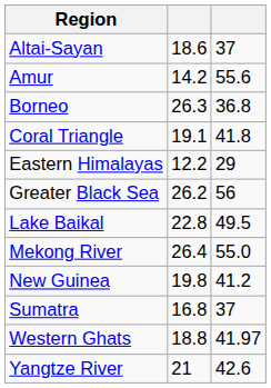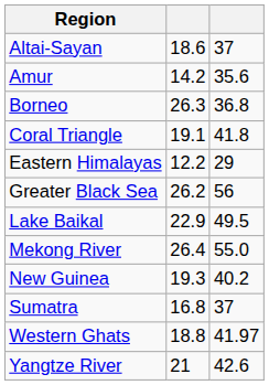Amur | column 3: 55.6 -> 35.6
Lake Baikal | column 2: 22.8 -> 22.9
New Guinea | column 2: 19.8 -> 19.3
New Guinea | column 3: 41.2 -> 40.2
